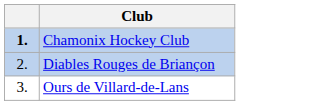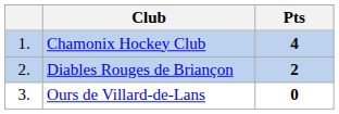+ column: Pts | 4 | 2 | 0
Chamonix Hockey Club | column 1: bold -> normal
